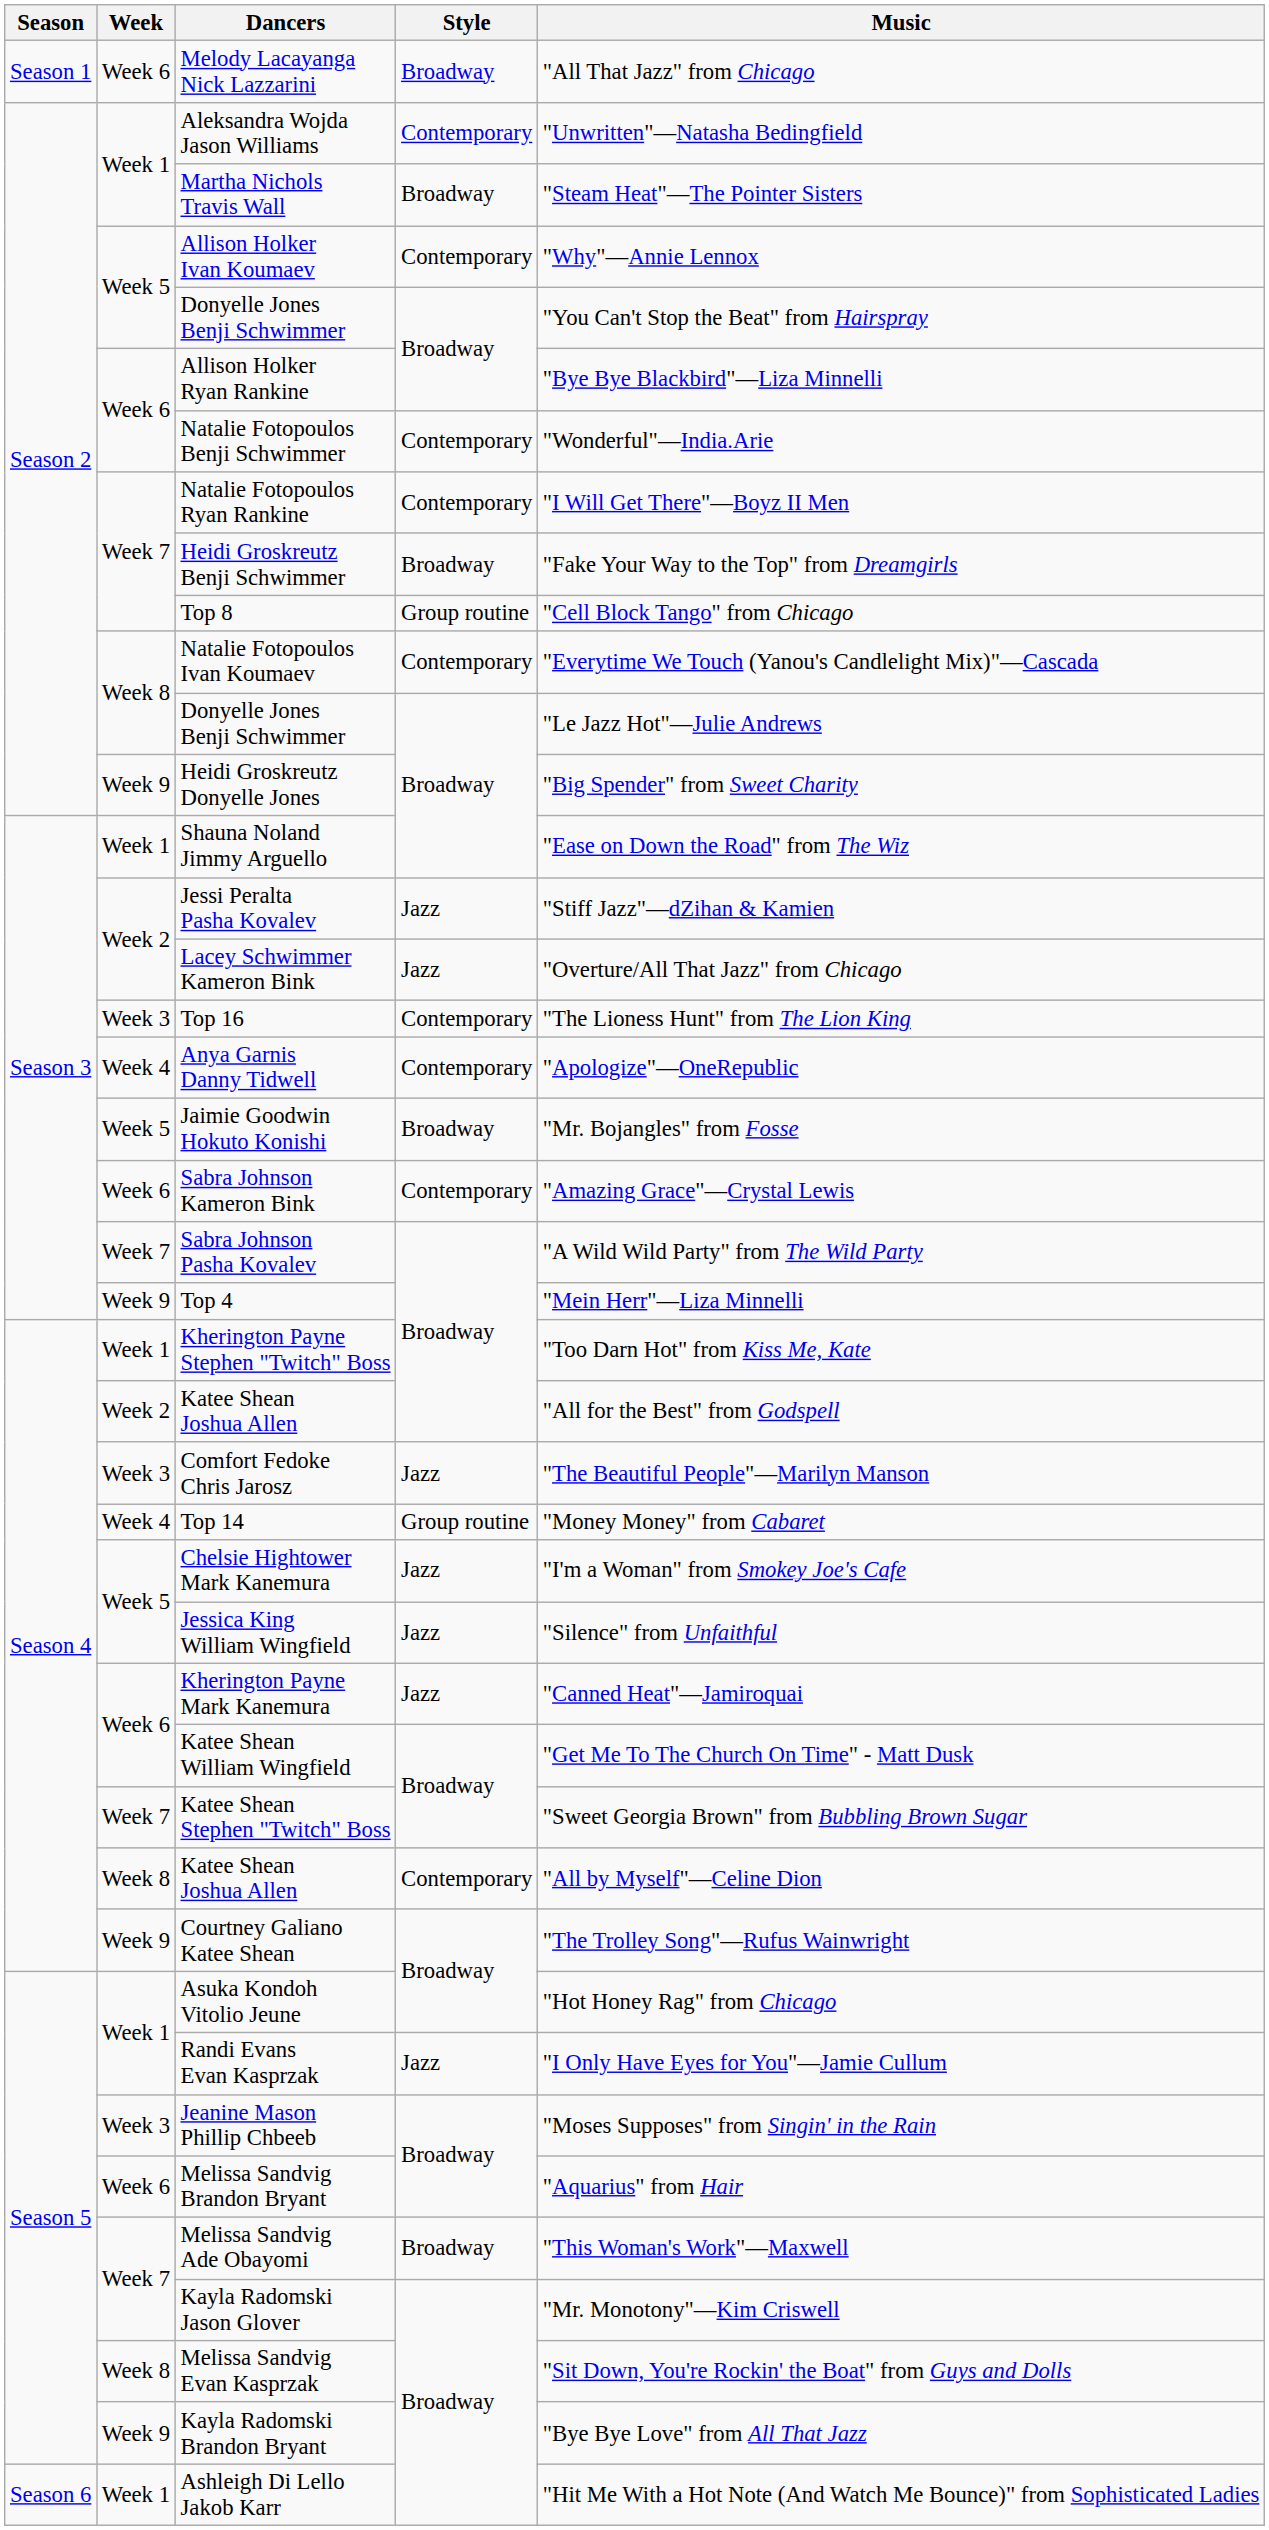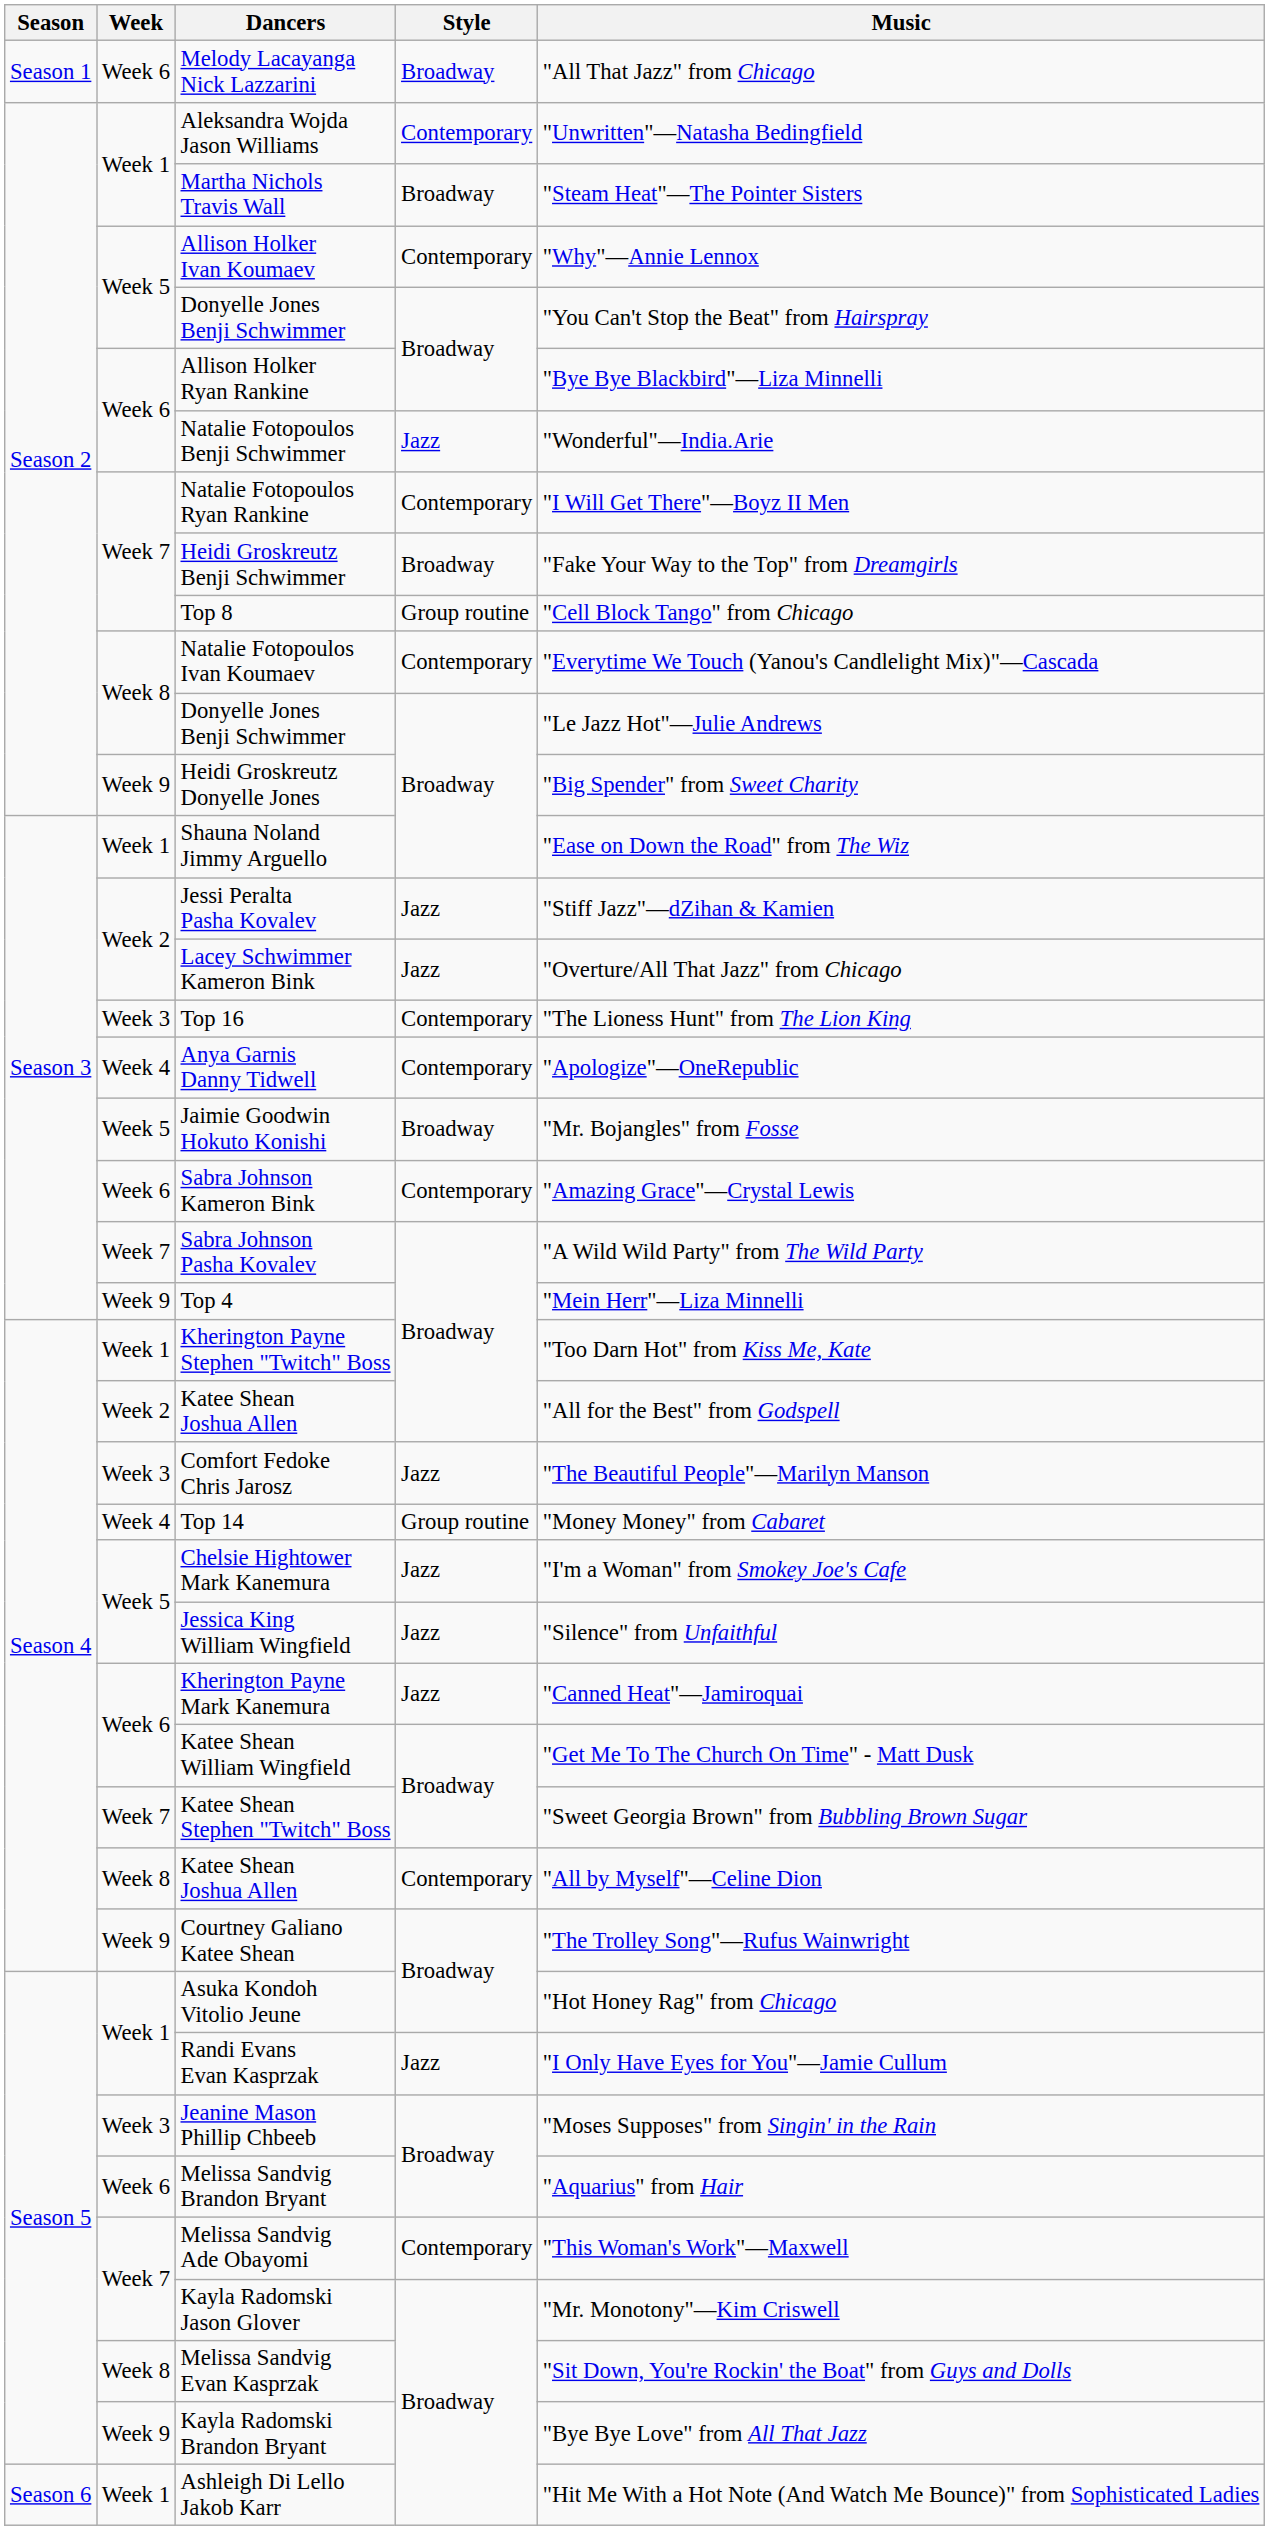Natalie Fotopoulos Benji Schwimmer | Style: Contemporary -> Jazz
Melissa Sandvig Ade Obayomi | Style: Broadway -> Contemporary
